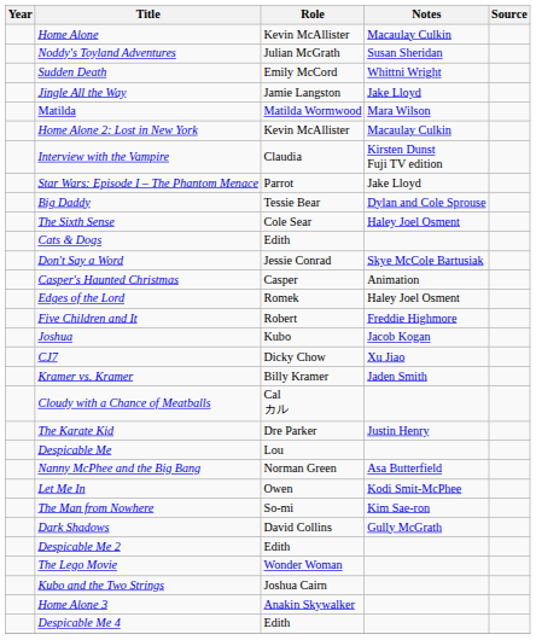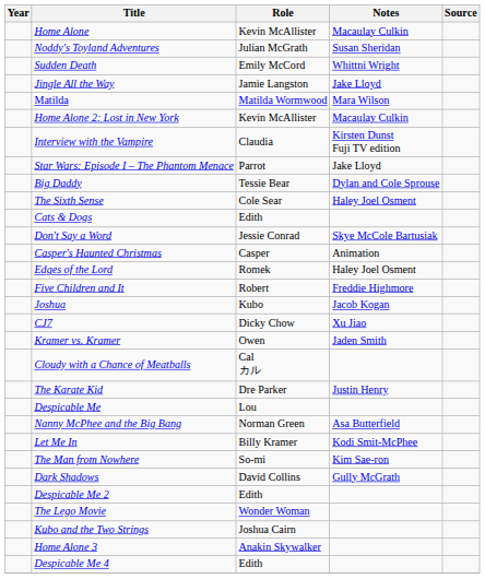Kramer vs. Kramer | Role: Billy Kramer -> Owen
Let Me In | Role: Owen -> Billy Kramer
